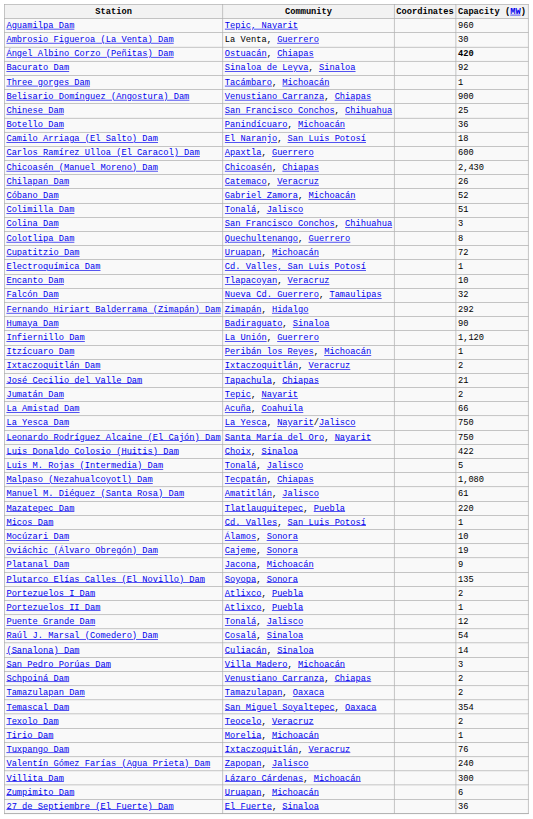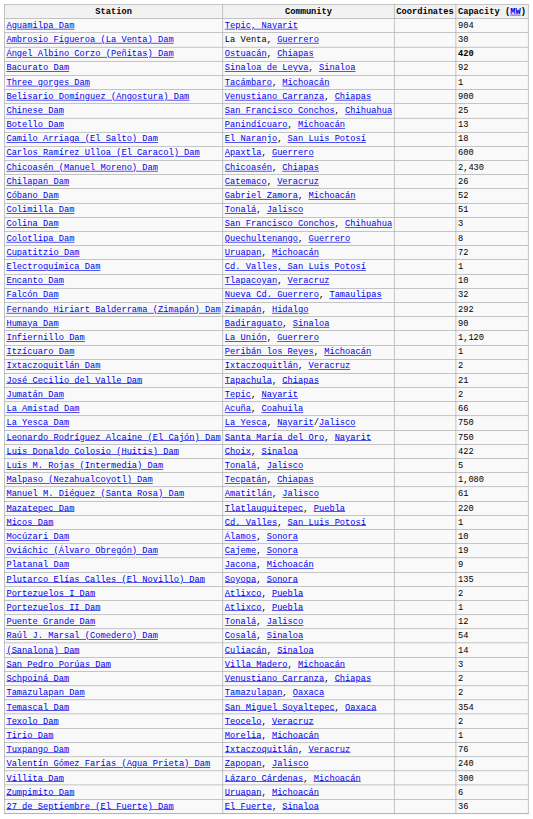Aguamilpa Dam | Capacity (MW): 960 -> 904
Botello Dam | Capacity (MW): 36 -> 13
